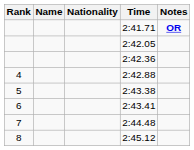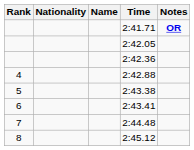columns swapped: Name <-> Nationality
